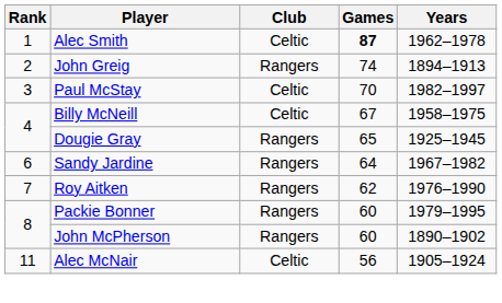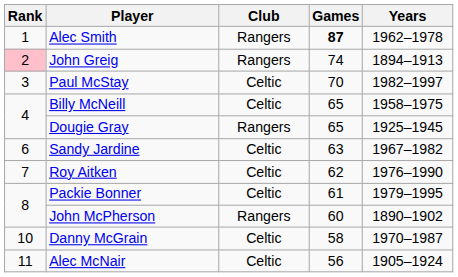Alec Smith | Club: Celtic -> Rangers
John Greig | Rank: no background -> pink background
Billy McNeill | Games: 67 -> 65
Sandy Jardine | Club: Rangers -> Celtic
Sandy Jardine | Games: 64 -> 63
Roy Aitken | Club: Rangers -> Celtic
Packie Bonner | Club: Rangers -> Celtic
Packie Bonner | Games: 60 -> 61
+ row: 10 | Danny McGrain | Celtic | 58 | 1970–1987
